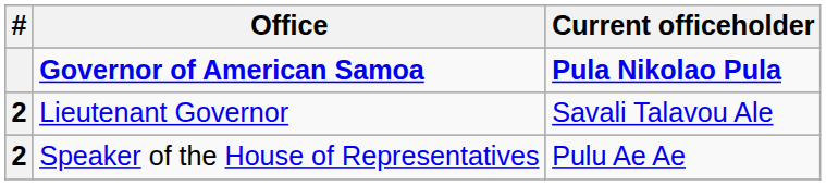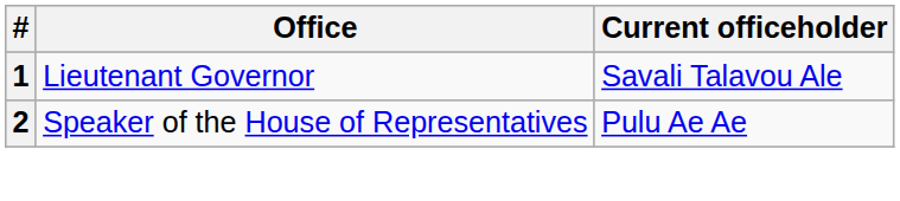- row: Governor of American Samoa | Pula Nikolao Pula
Lieutenant Governor | #: 2 -> 1
